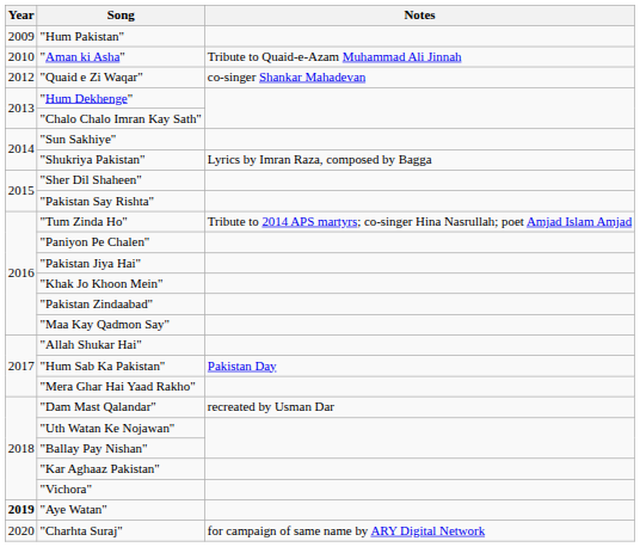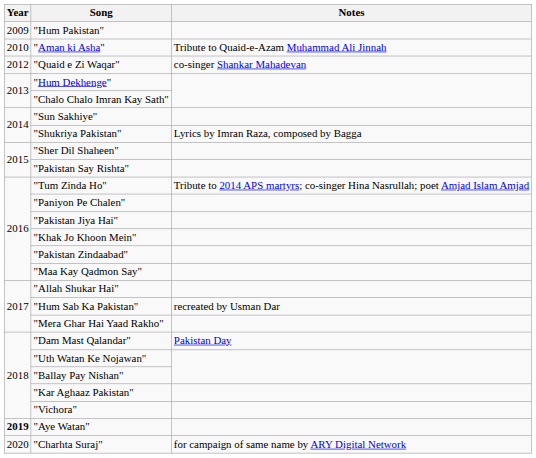"Hum Sab Ka Pakistan" | Notes: Pakistan Day -> recreated by Usman Dar
"Dam Mast Qalandar" | Notes: recreated by Usman Dar -> Pakistan Day
